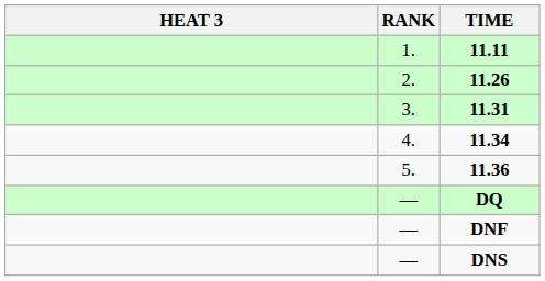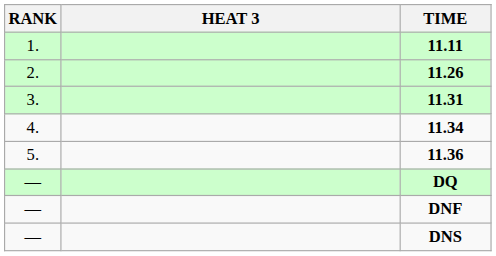columns swapped: RANK <-> HEAT 3
